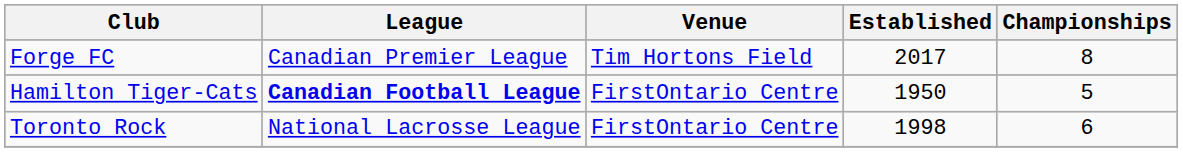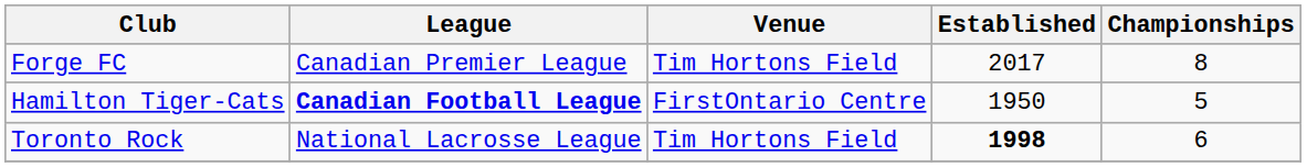Toronto Rock | Venue: FirstOntario Centre -> Tim Hortons Field
Toronto Rock | Established: normal -> bold
